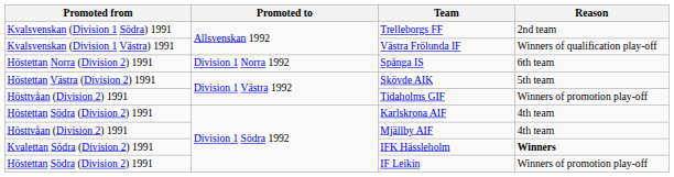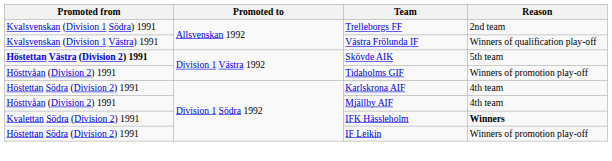- row: Höstettan Norra (Division 2) 1991 | Division 1 Norra 1992 | Spånga IS | 6th team
Skövde AIK | Promoted from: normal -> bold
